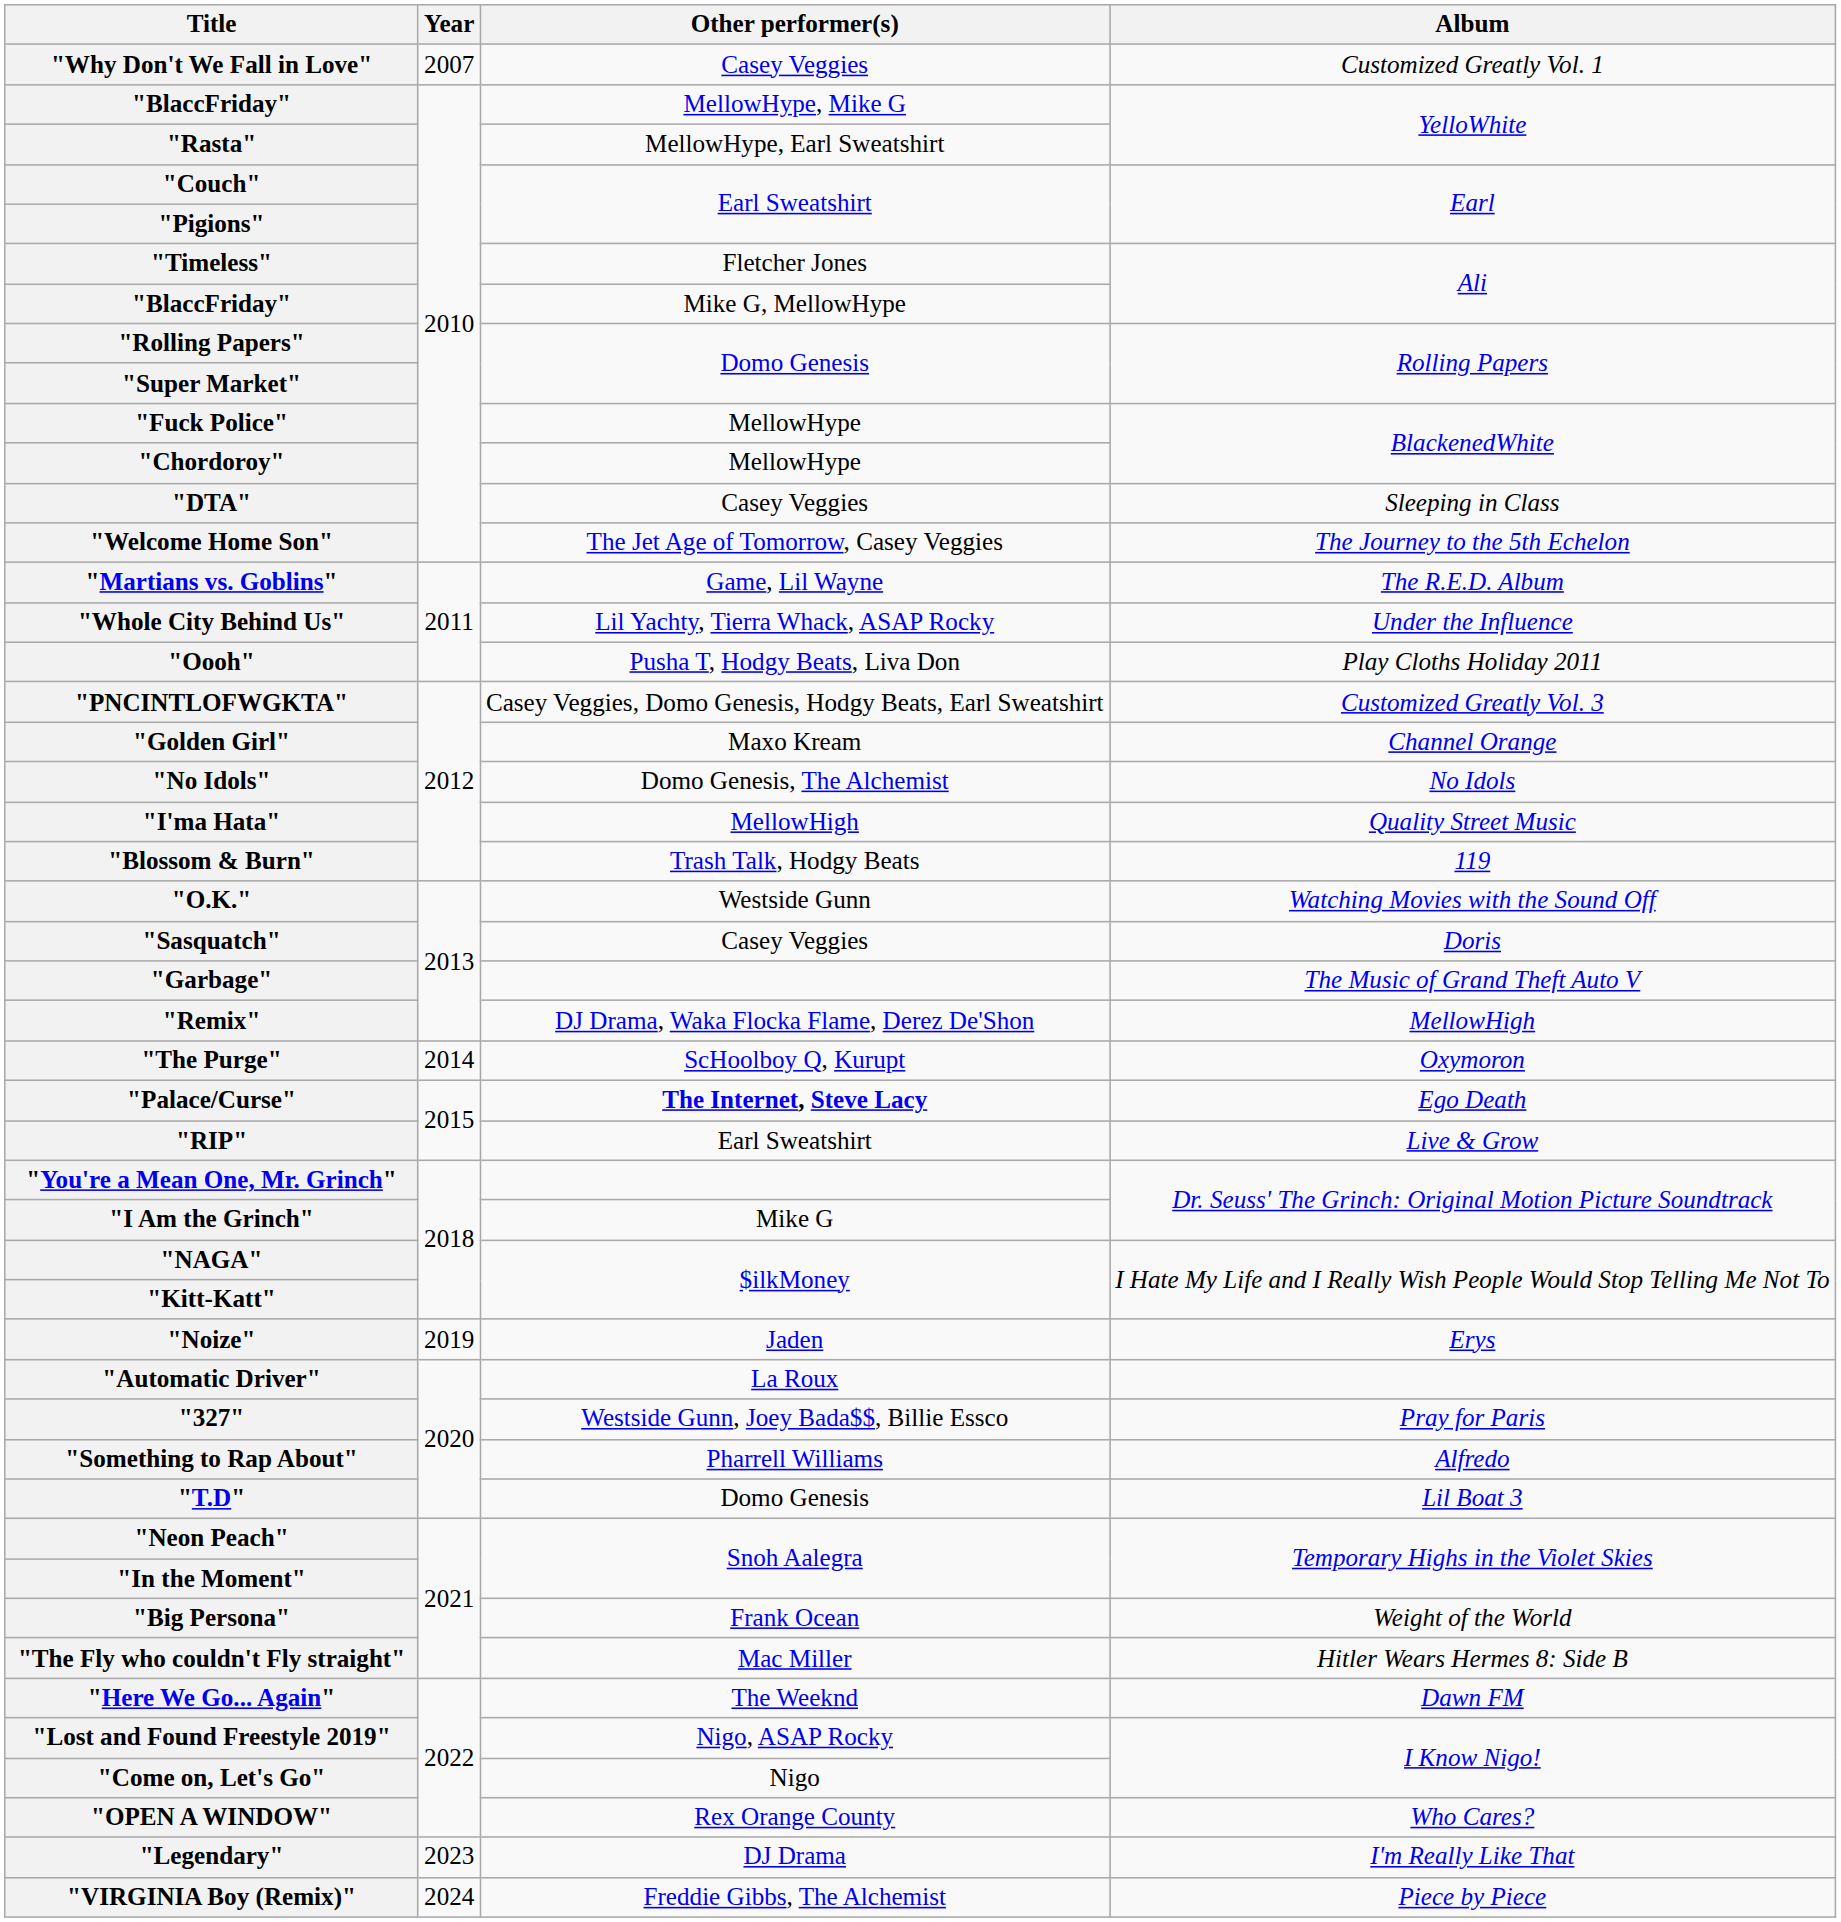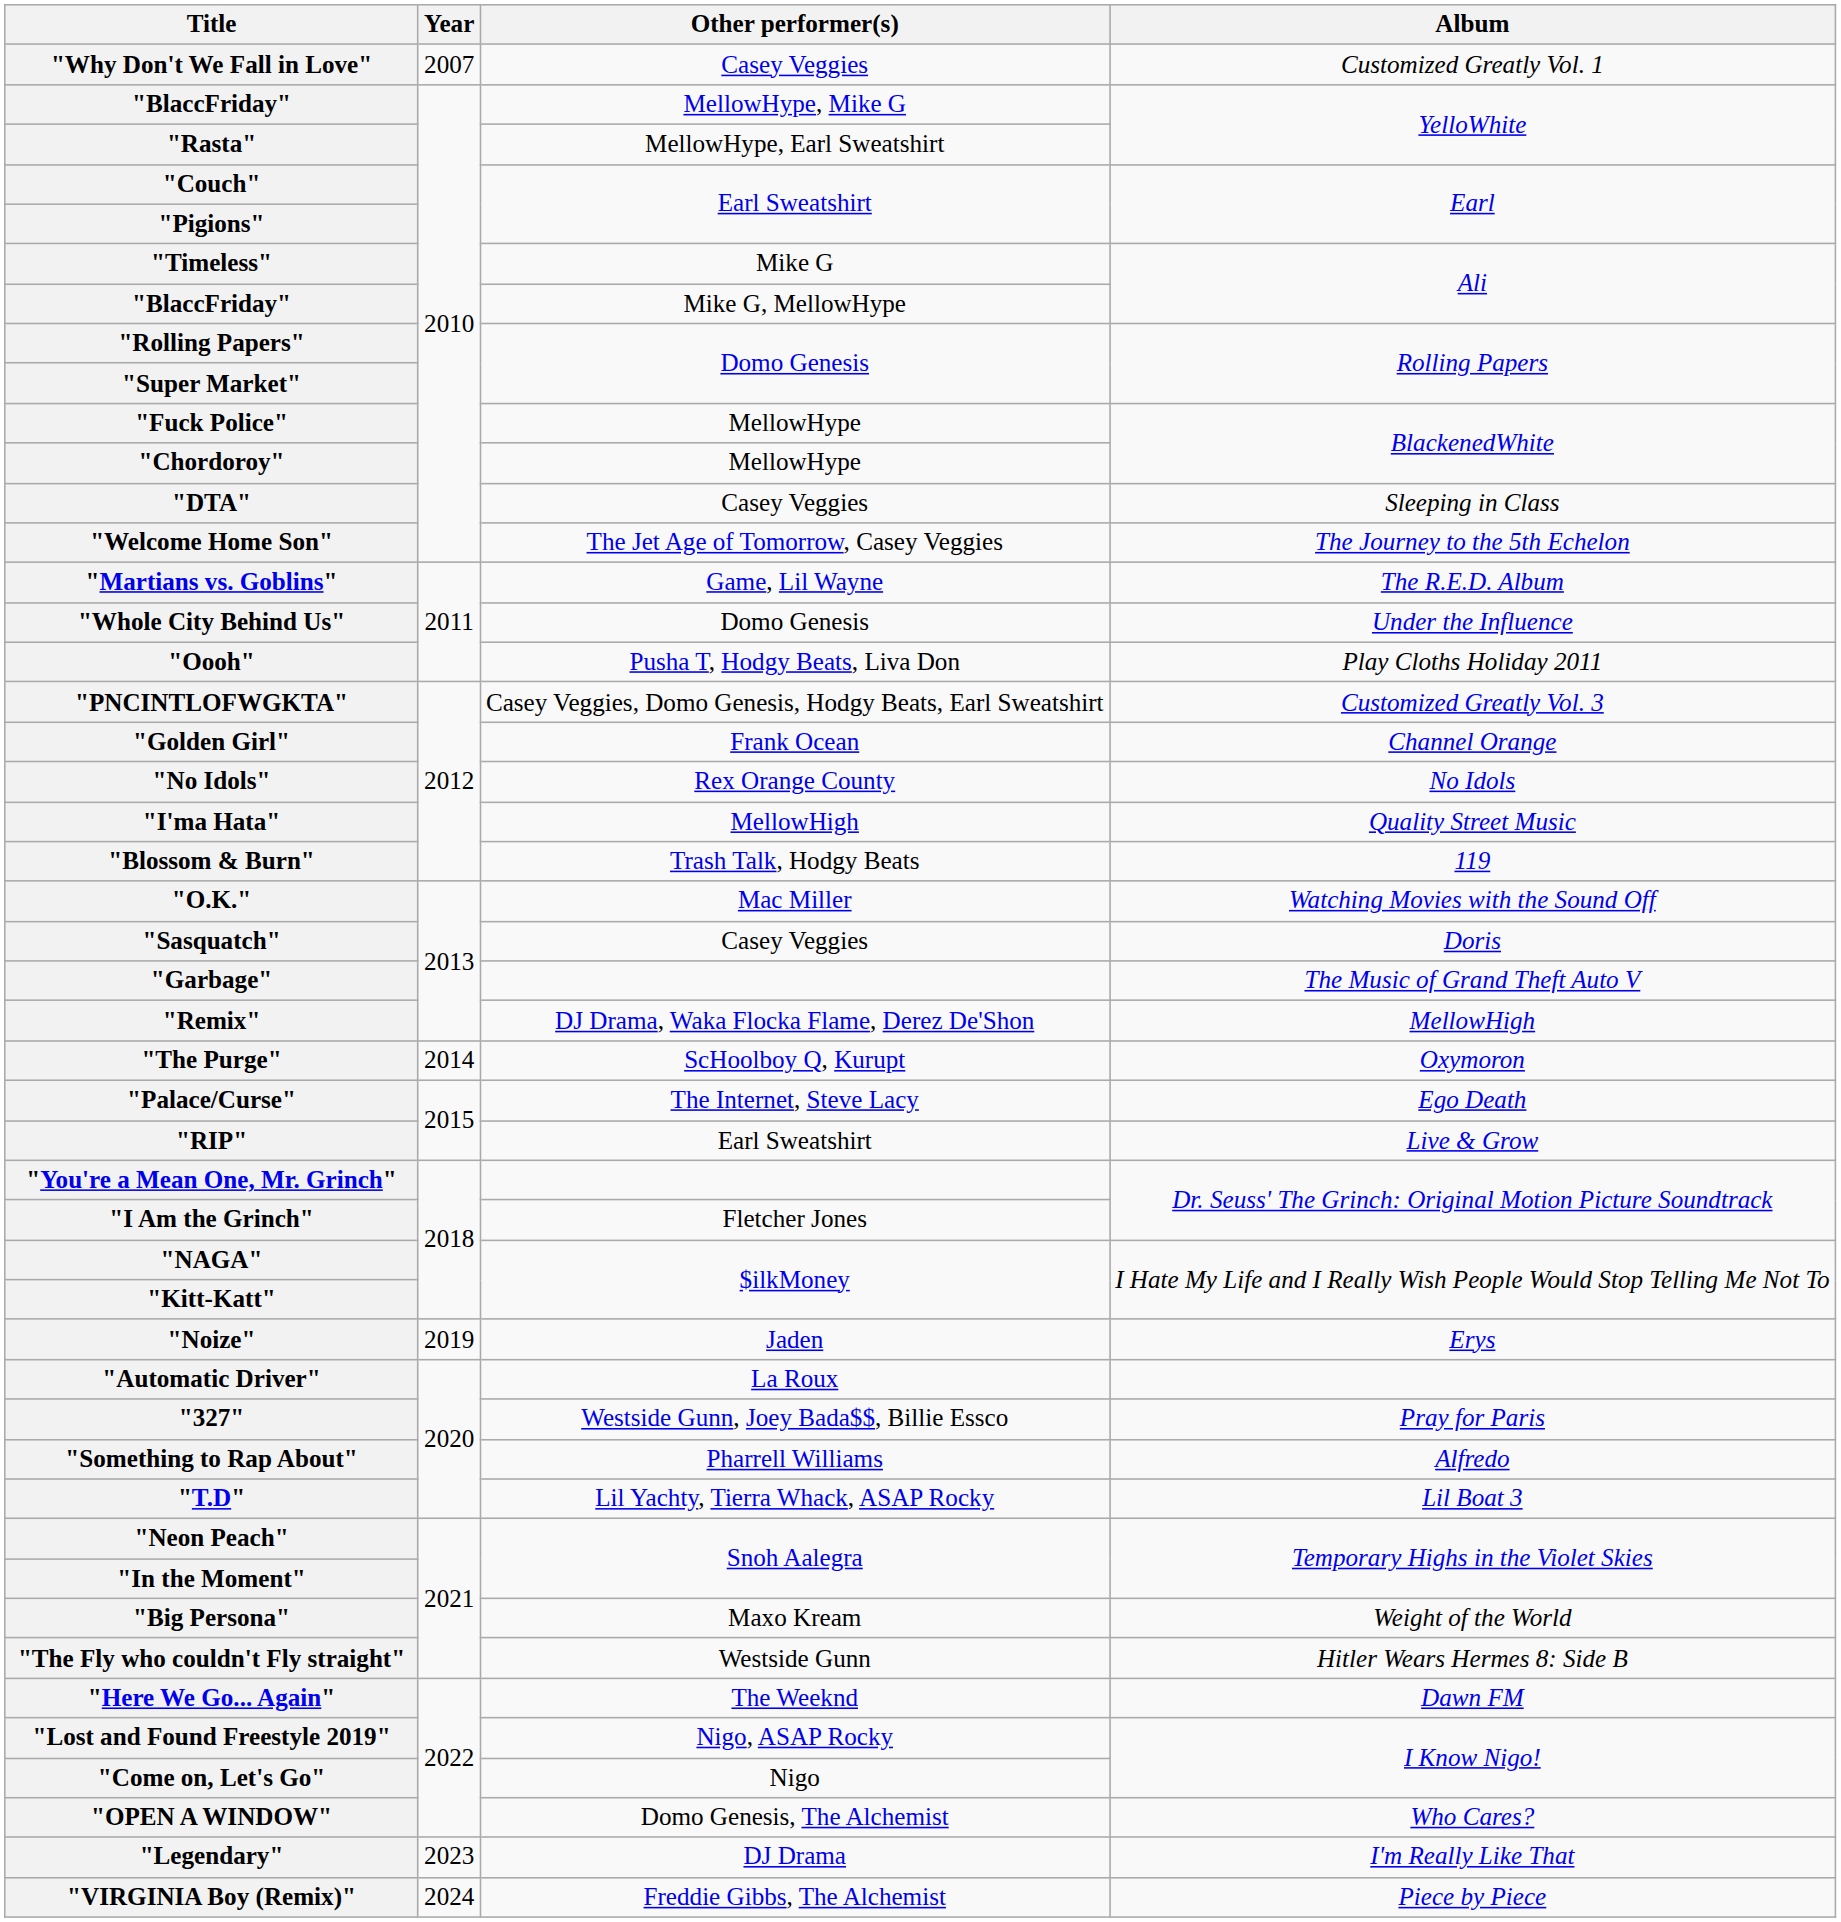"Timeless" | Other performer(s): Fletcher Jones -> Mike G
"Whole City Behind Us" | Other performer(s): Lil Yachty, Tierra Whack, ASAP Rocky -> Domo Genesis
"Golden Girl" | Other performer(s): Maxo Kream -> Frank Ocean
"No Idols" | Other performer(s): Domo Genesis, The Alchemist -> Rex Orange County
"O.K." | Other performer(s): Westside Gunn -> Mac Miller
"Palace/Curse" | Other performer(s): bold -> normal
"I Am the Grinch" | Other performer(s): Mike G -> Fletcher Jones
"T.D" | Other performer(s): Domo Genesis -> Lil Yachty, Tierra Whack, ASAP Rocky
"Big Persona" | Other performer(s): Frank Ocean -> Maxo Kream
"The Fly who couldn't Fly straight" | Other performer(s): Mac Miller -> Westside Gunn
"OPEN A WINDOW" | Other performer(s): Rex Orange County -> Domo Genesis, The Alchemist
